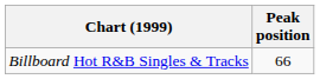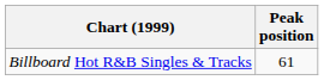Billboard Hot R&B Singles & Tracks | Peak position: 66 -> 61
